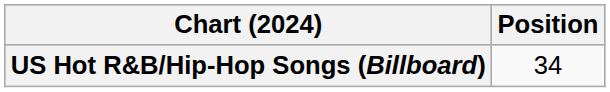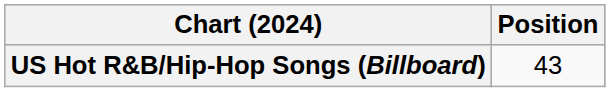US Hot R&B/Hip-Hop Songs (Billboard) | Position: 34 -> 43
